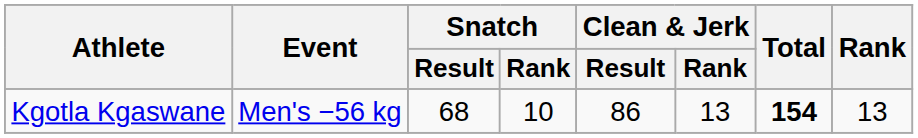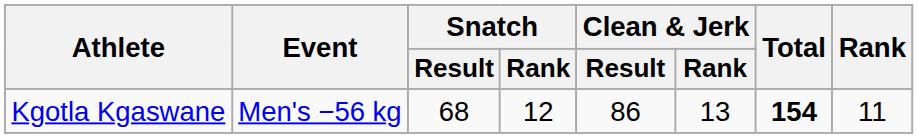Kgotla Kgaswane | Snatch / Rank: 10 -> 12
Kgotla Kgaswane | Rank: 13 -> 11
